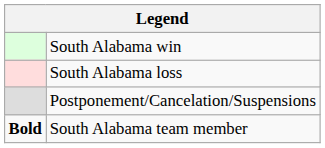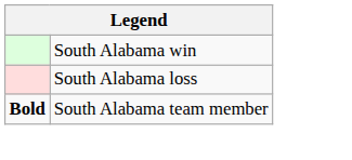- row: Postponement/Cancelation/Suspensions
